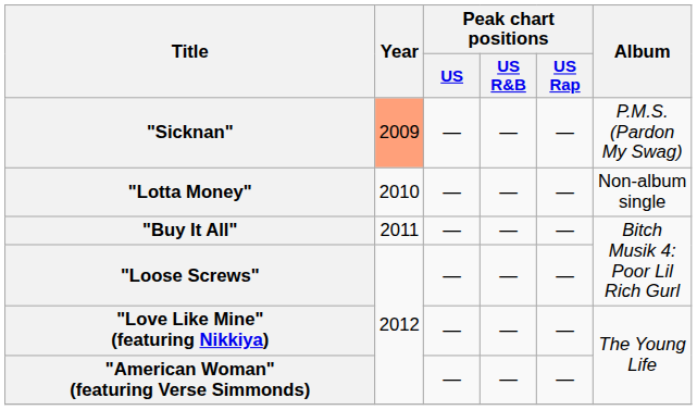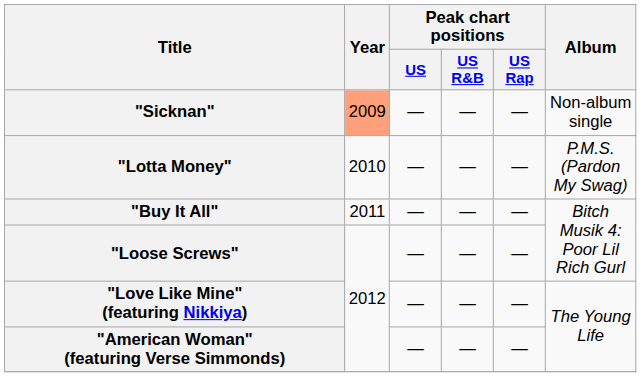"Sicknan" | Album: P.M.S. (Pardon My Swag) -> Non-album single
"Lotta Money" | Album: Non-album single -> P.M.S. (Pardon My Swag)
